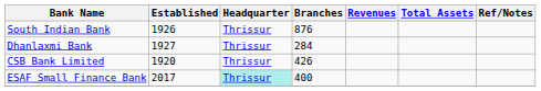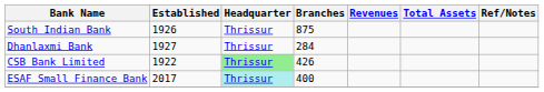South Indian Bank | Branches: 876 -> 875
CSB Bank Limited | Established: 1920 -> 1922
CSB Bank Limited | Headquarter: no background -> lightgreen background
